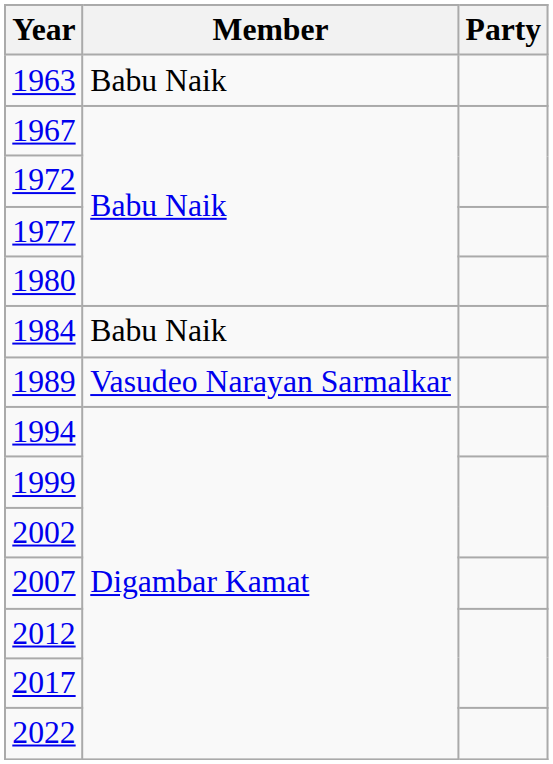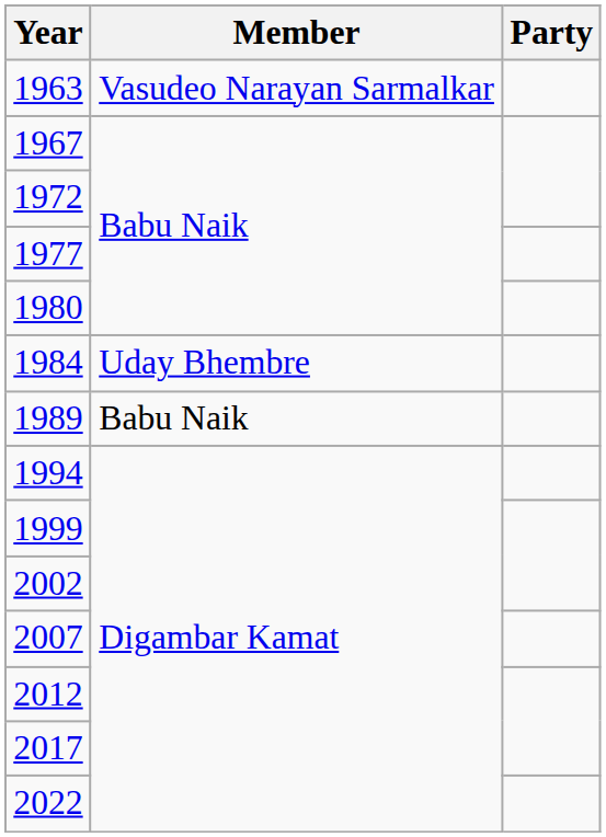1963 | Member: Babu Naik -> Vasudeo Narayan Sarmalkar
1984 | Member: Babu Naik -> Uday Bhembre
1989 | Member: Vasudeo Narayan Sarmalkar -> Babu Naik
